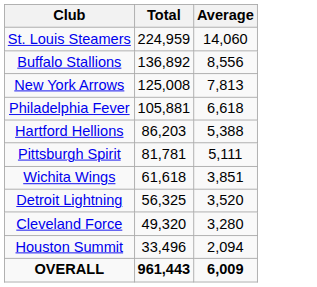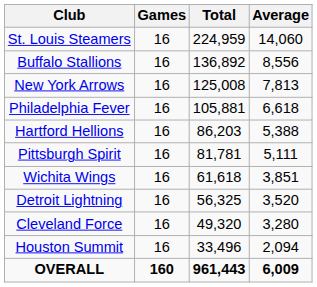+ column: Games | 16 | 16 | 16 | 16 | 16 | 16 | 16 | 16 | 16 | 16 | 160
